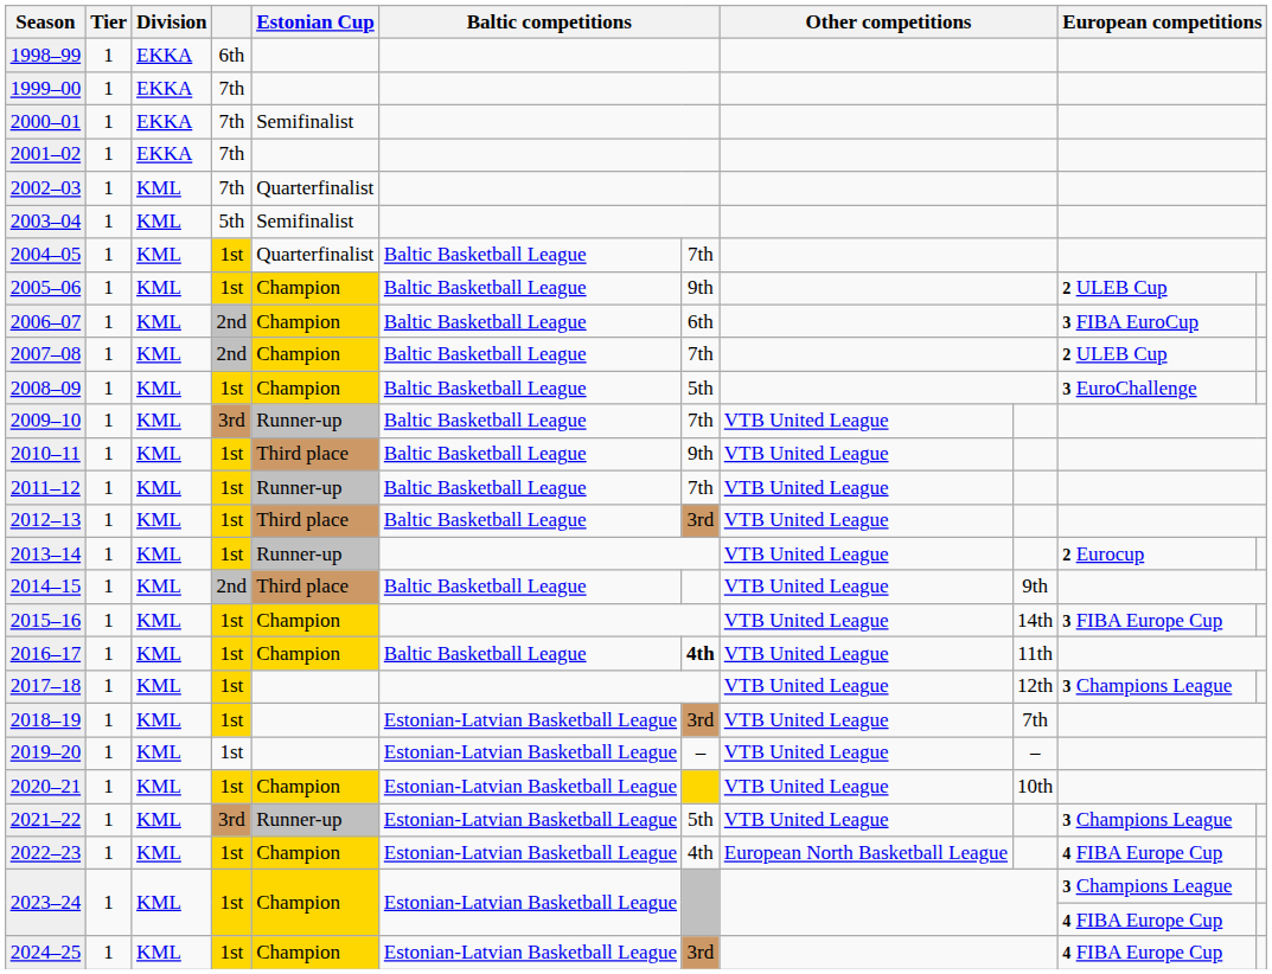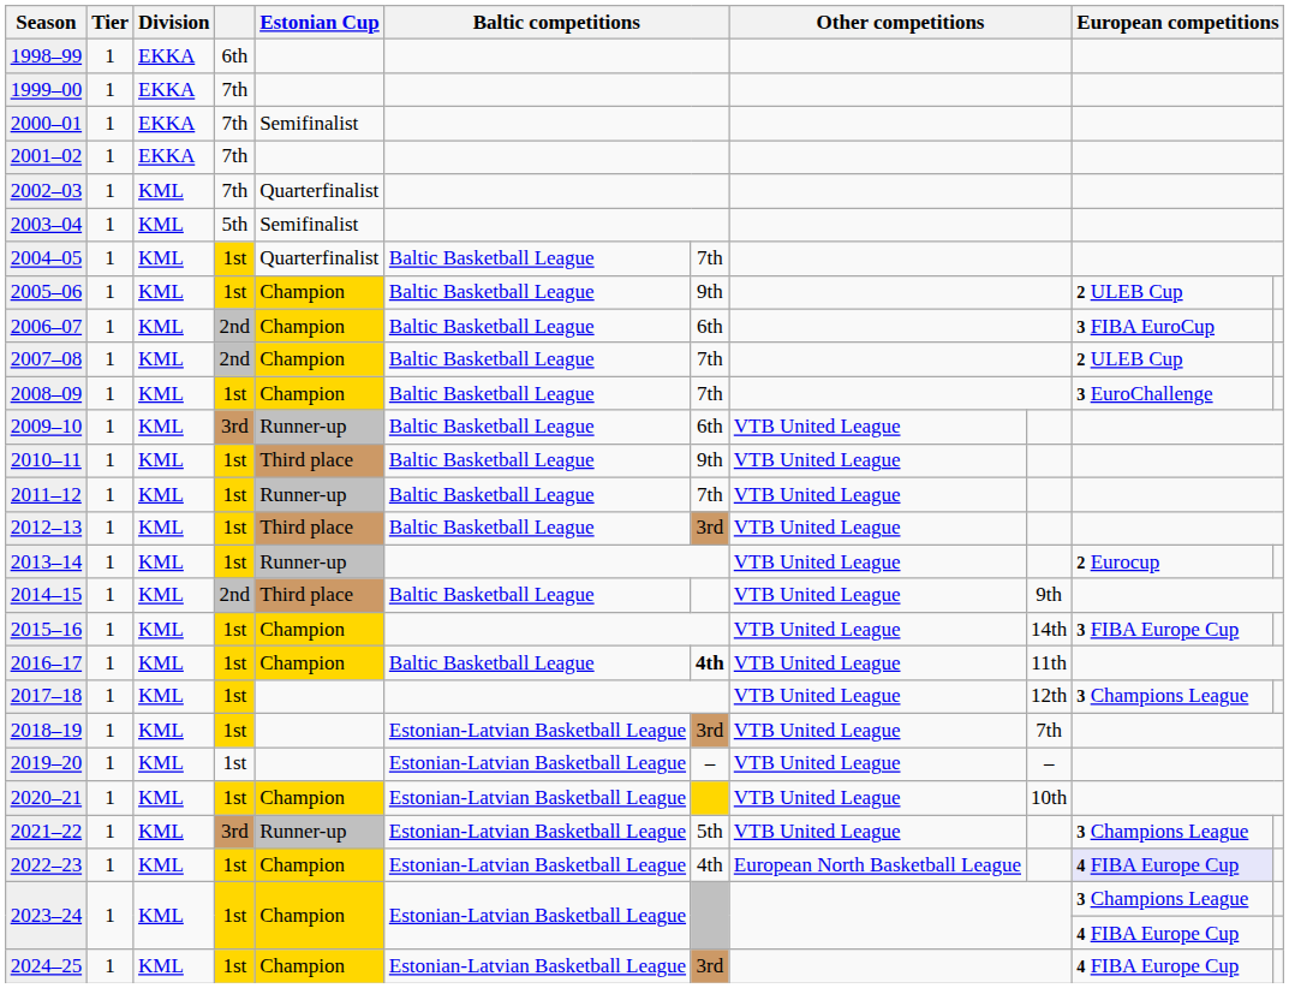2008–09 | column 7: 5th -> 7th
2009–10 | column 7: 7th -> 6th
2022–23 | column 10: no background -> lavender background
